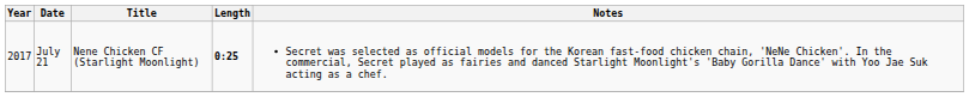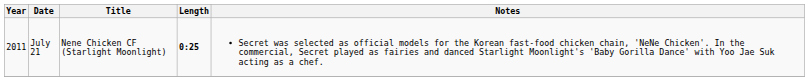July 21 | Year: 2017 -> 2011
